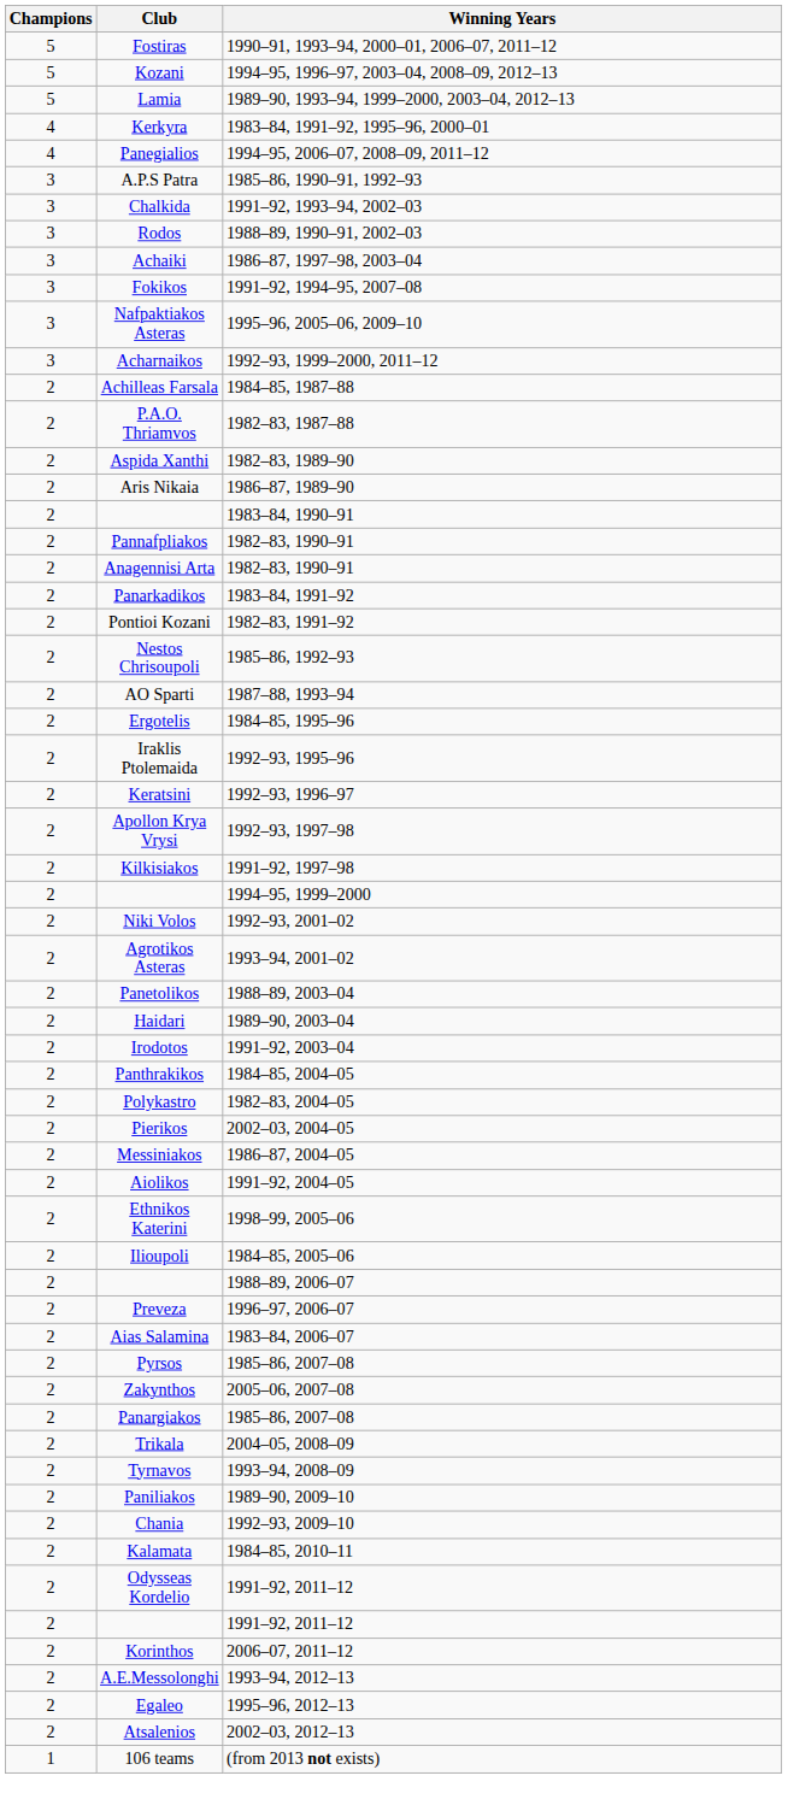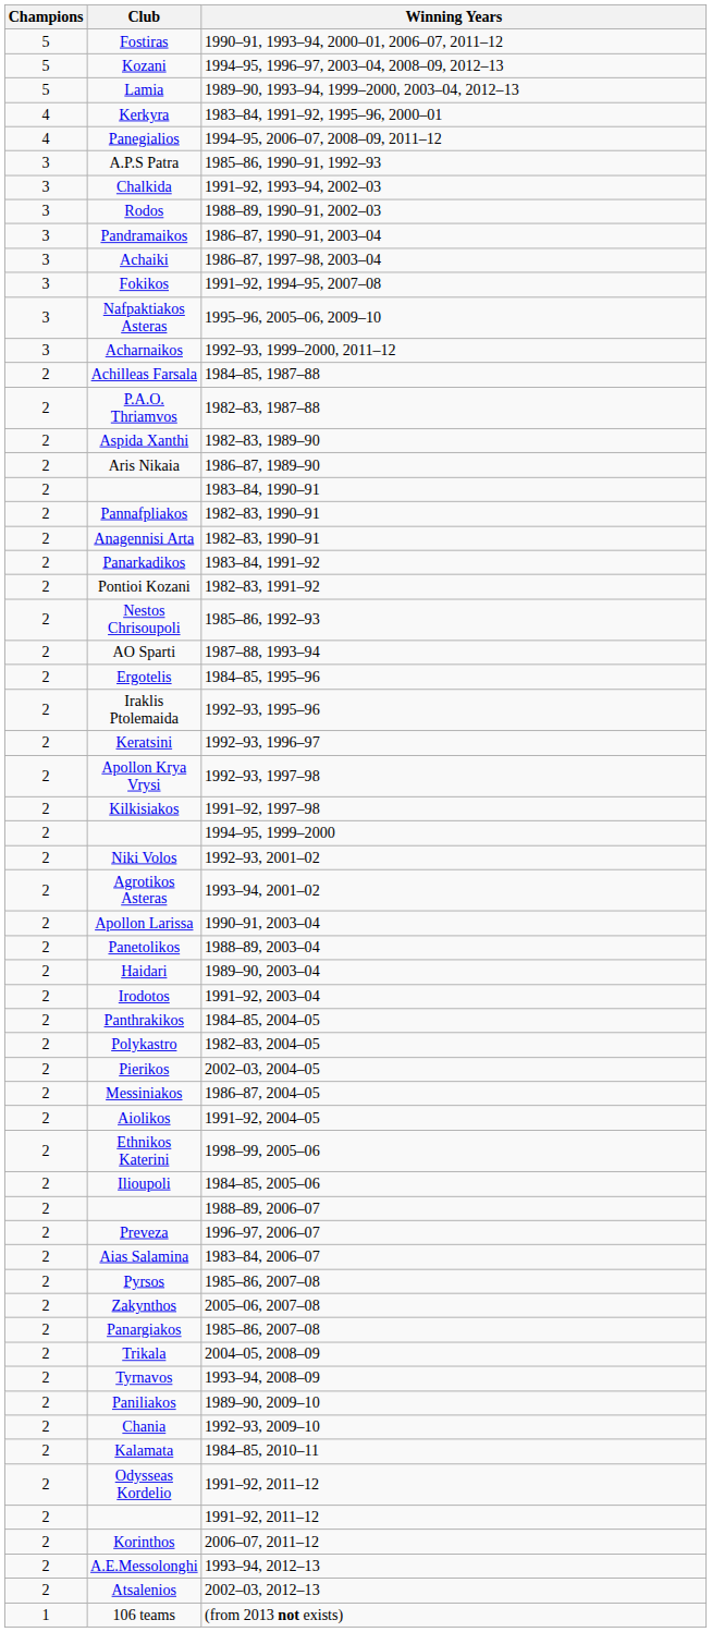+ row: 3 | Pandramaikos | 1986–87, 1990–91, 2003–04
+ row: 2 | Apollon Larissa | 1990–91, 2003–04
- row: 2 | Egaleo | 1995–96, 2012–13
